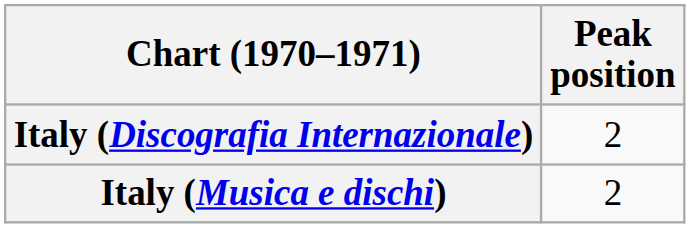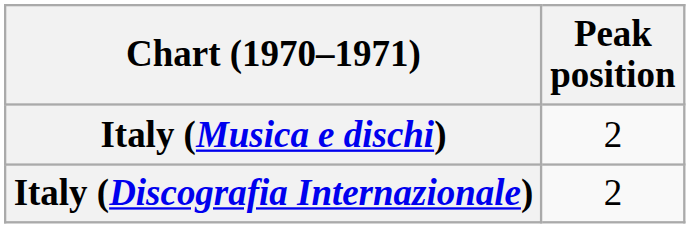rows swapped: Italy (Discografia Internazionale) <-> Italy (Musica e dischi)
